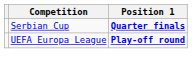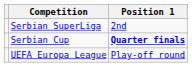+ row: Serbian SuperLiga | 2nd
UEFA Europa League | Position 1: bold -> normal
